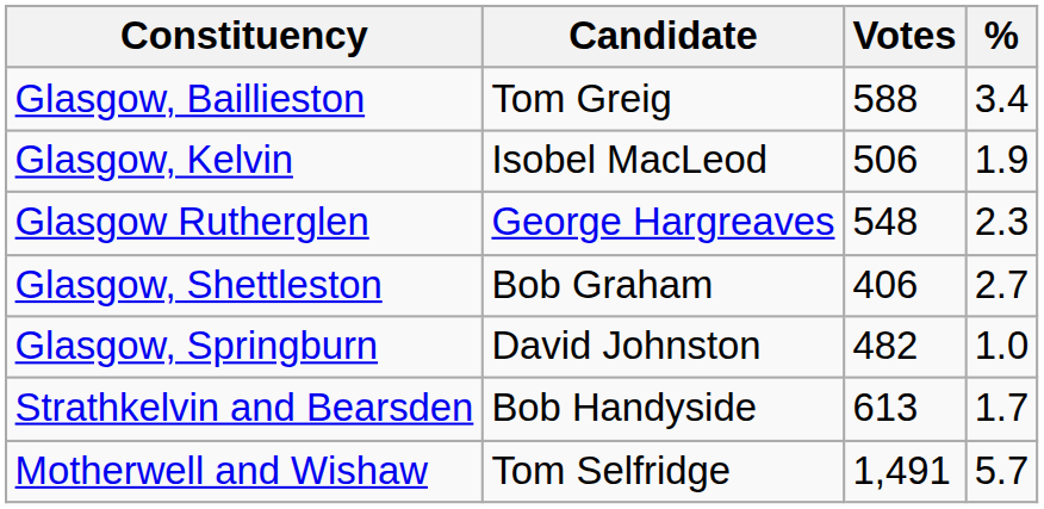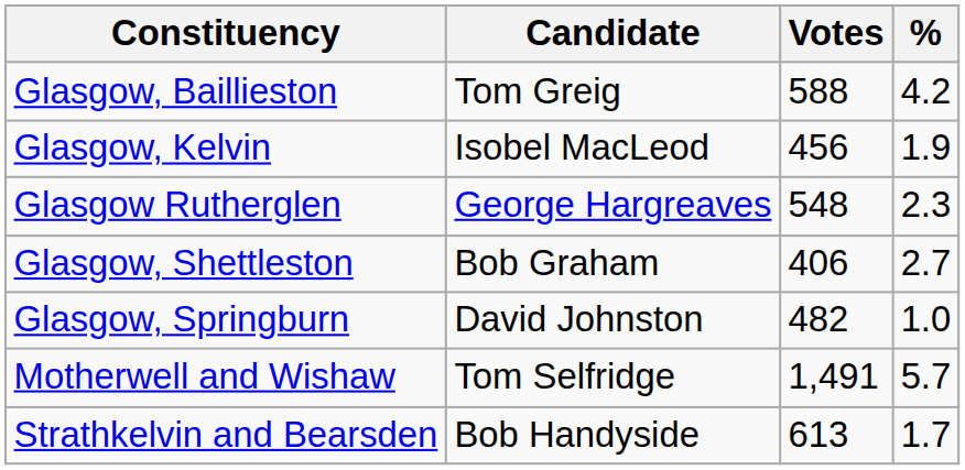Glasgow, Baillieston | %: 3.4 -> 4.2
Glasgow, Kelvin | Votes: 506 -> 456
rows swapped: Motherwell and Wishaw <-> Strathkelvin and Bearsden
